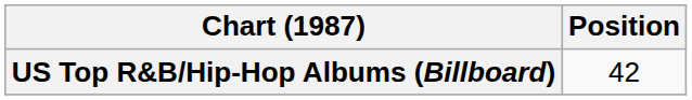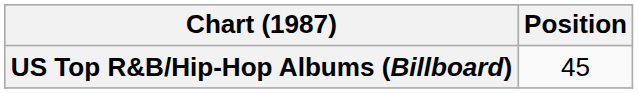US Top R&B/Hip-Hop Albums (Billboard) | Position: 42 -> 45
